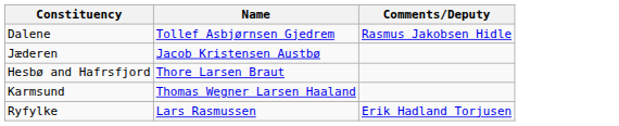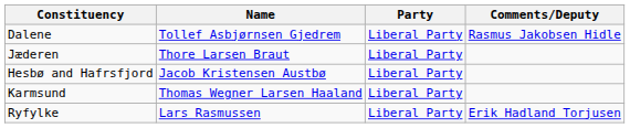+ column: Party | Liberal Party | Liberal Party | Liberal Party | Liberal Party | Liberal Party
Jæderen | Name: Jacob Kristensen Austbø -> Thore Larsen Braut
Hesbø and Hafrsfjord | Name: Thore Larsen Braut -> Jacob Kristensen Austbø
